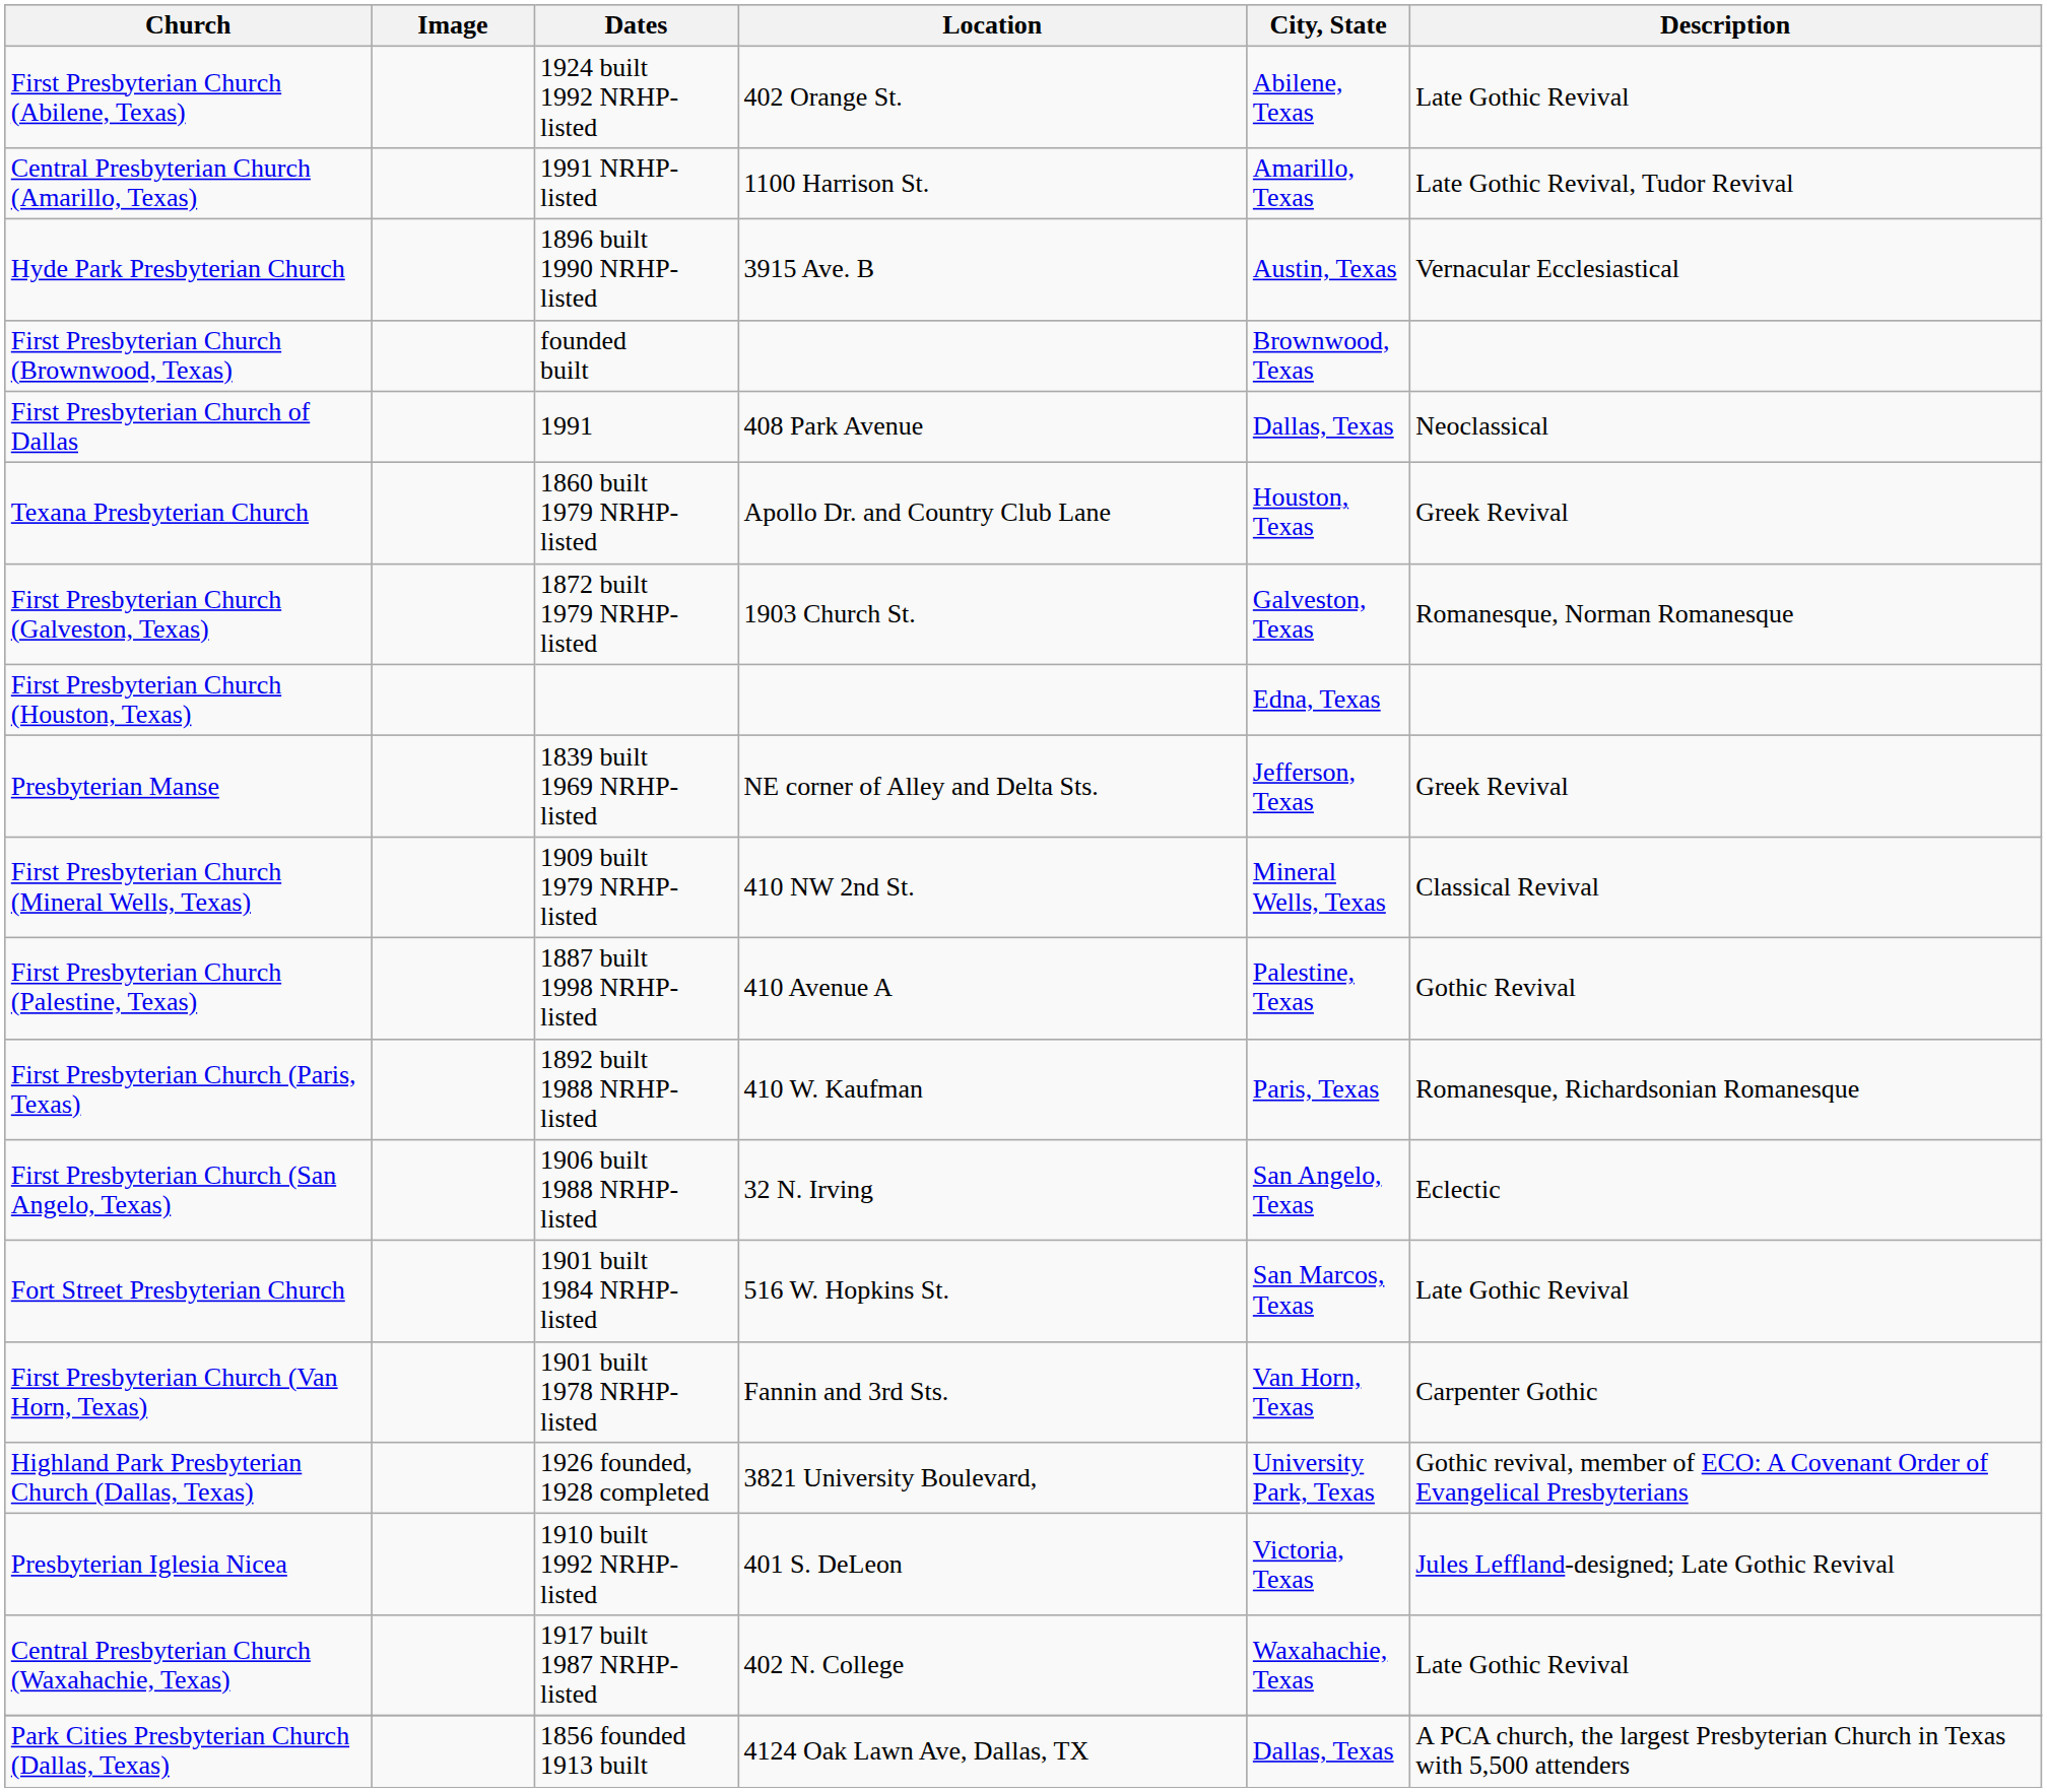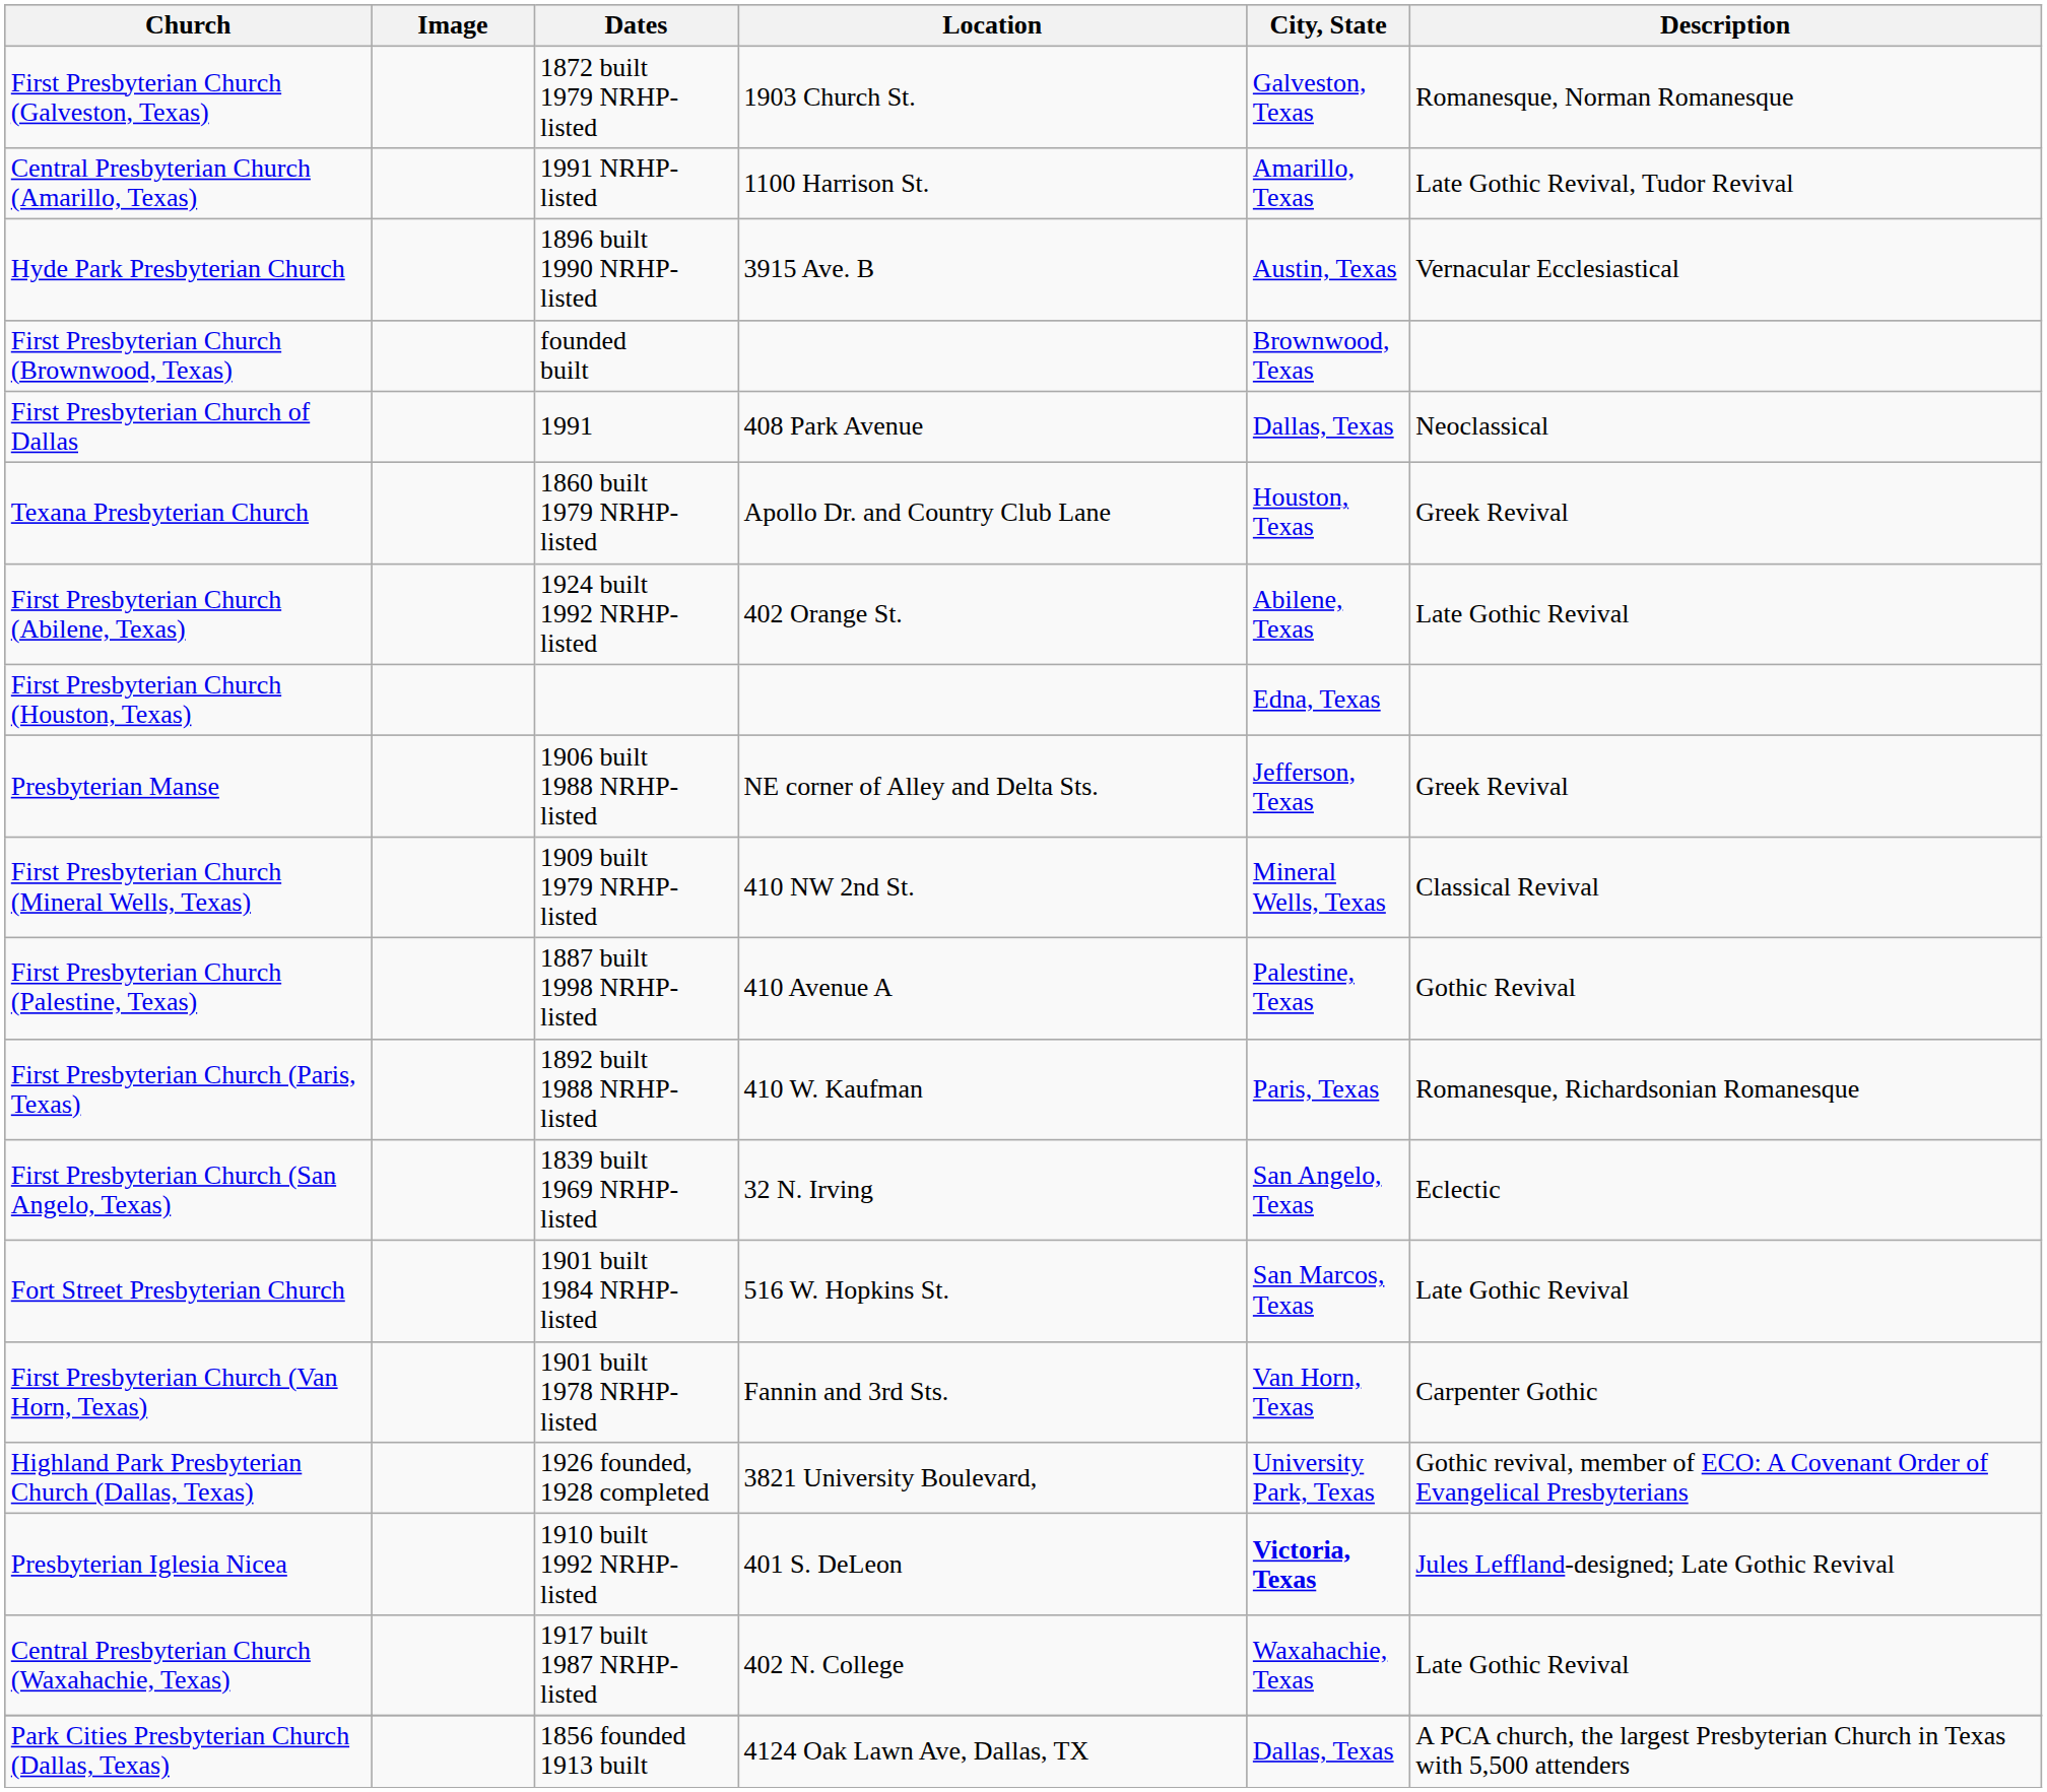rows swapped: First Presbyterian Church (Abilene, Texas) <-> First Presbyterian Church (Galveston, Texas)
Presbyterian Manse | Dates: 1839 built 1969 NRHP-listed -> 1906 built 1988 NRHP-listed
First Presbyterian Church (San Angelo, Texas) | Dates: 1906 built 1988 NRHP-listed -> 1839 built 1969 NRHP-listed
Presbyterian Iglesia Nicea | City, State: normal -> bold
